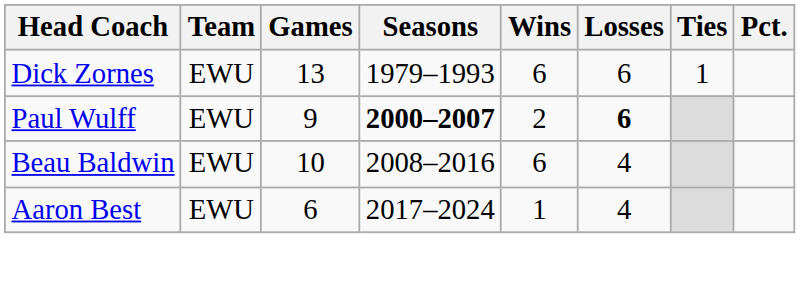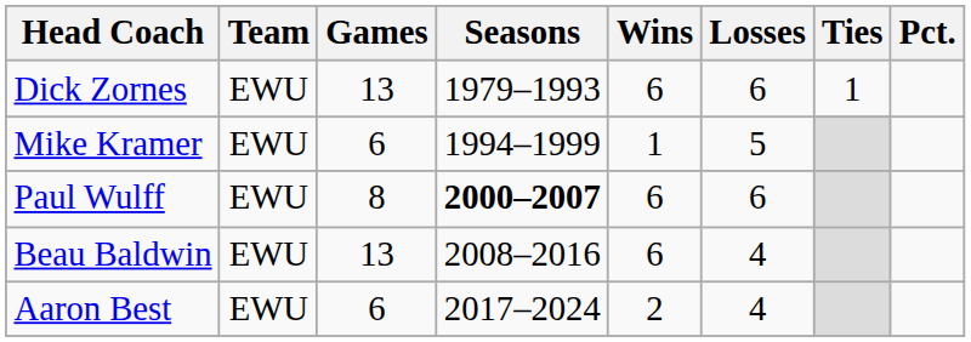+ row: Mike Kramer | EWU | 6 | 1994–1999 | 1 | 5
Paul Wulff | Games: 9 -> 8
Paul Wulff | Wins: 2 -> 6
Paul Wulff | Losses: bold -> normal
Beau Baldwin | Games: 10 -> 13
Aaron Best | Wins: 1 -> 2
